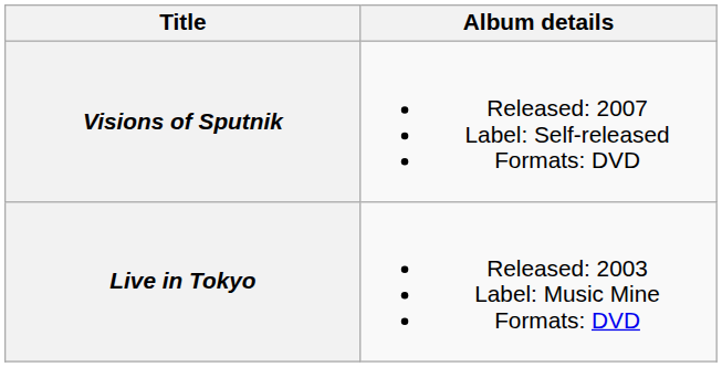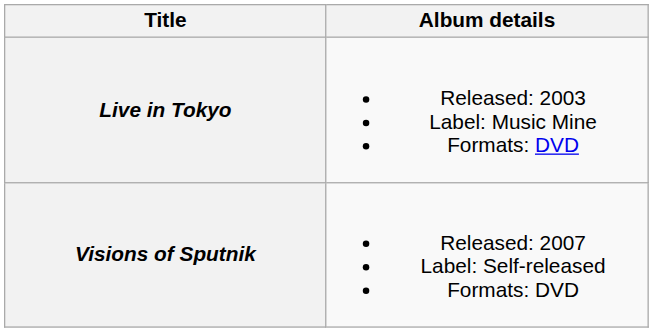rows swapped: Live in Tokyo <-> Visions of Sputnik
